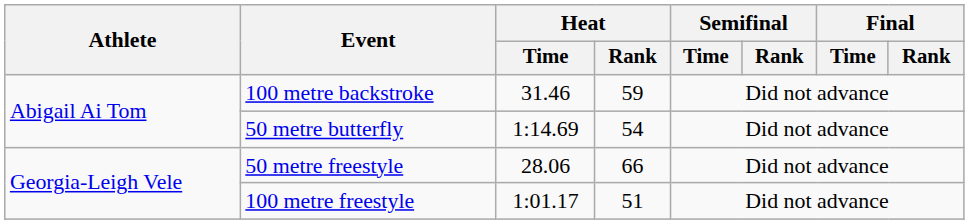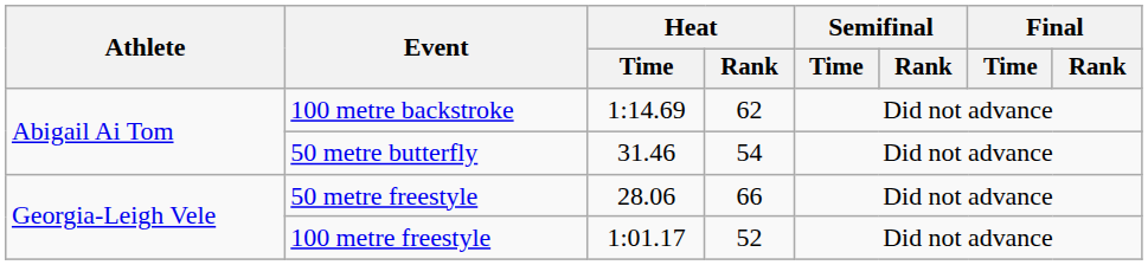100 metre backstroke | Heat / Time: 31.46 -> 1:14.69
100 metre backstroke | Heat / Rank: 59 -> 62
50 metre butterfly | Heat / Time: 1:14.69 -> 31.46
100 metre freestyle | Heat / Rank: 51 -> 52
